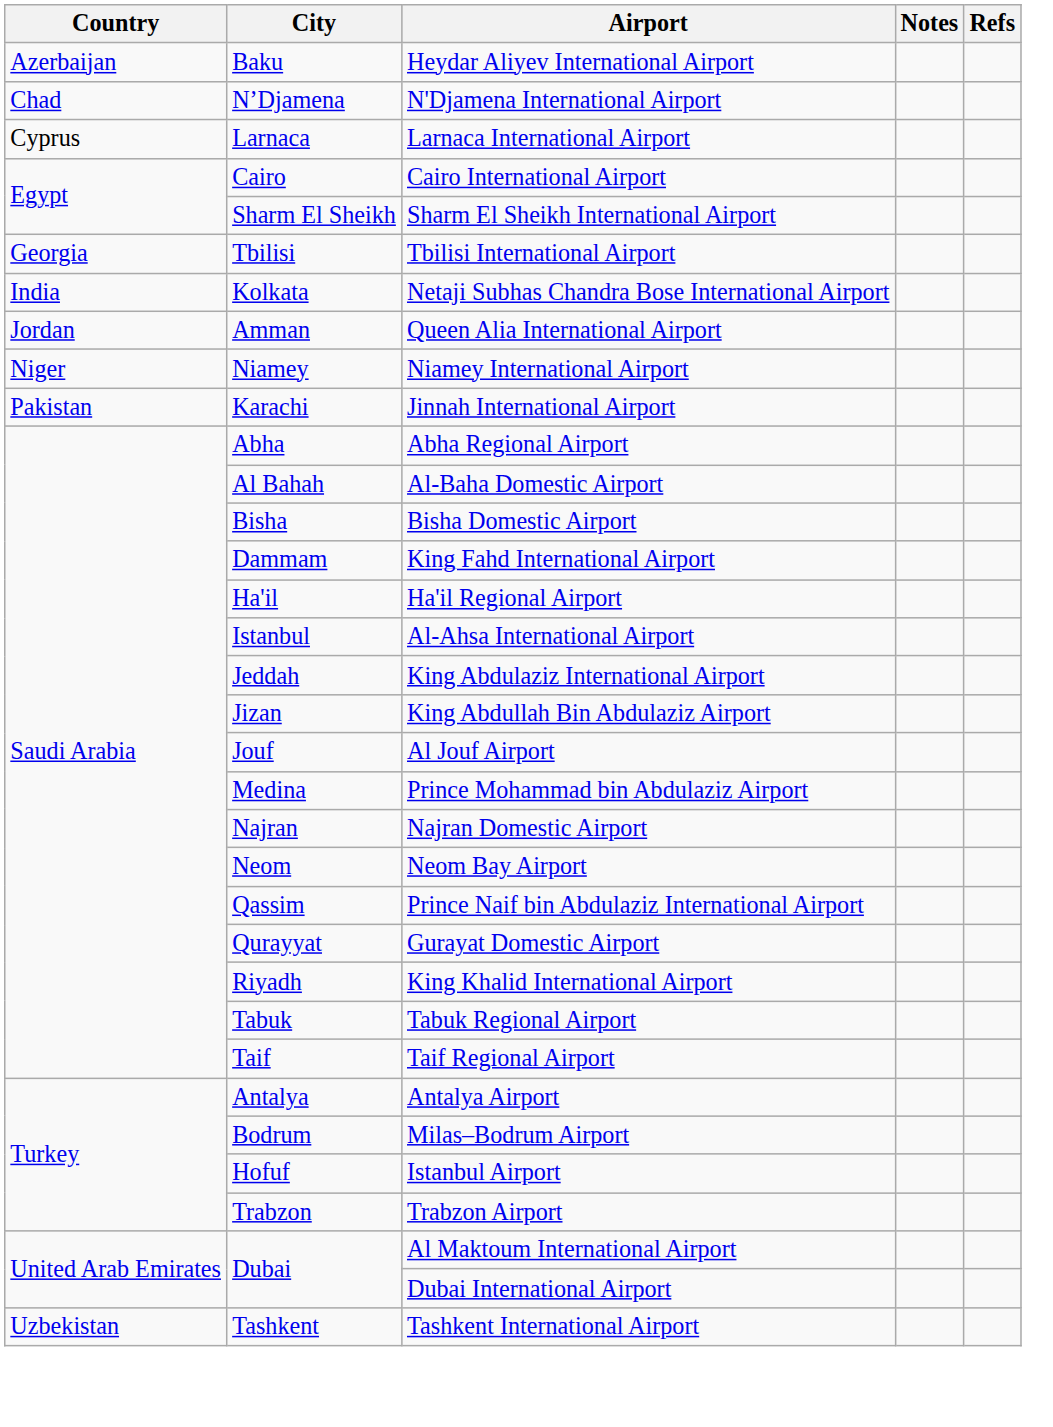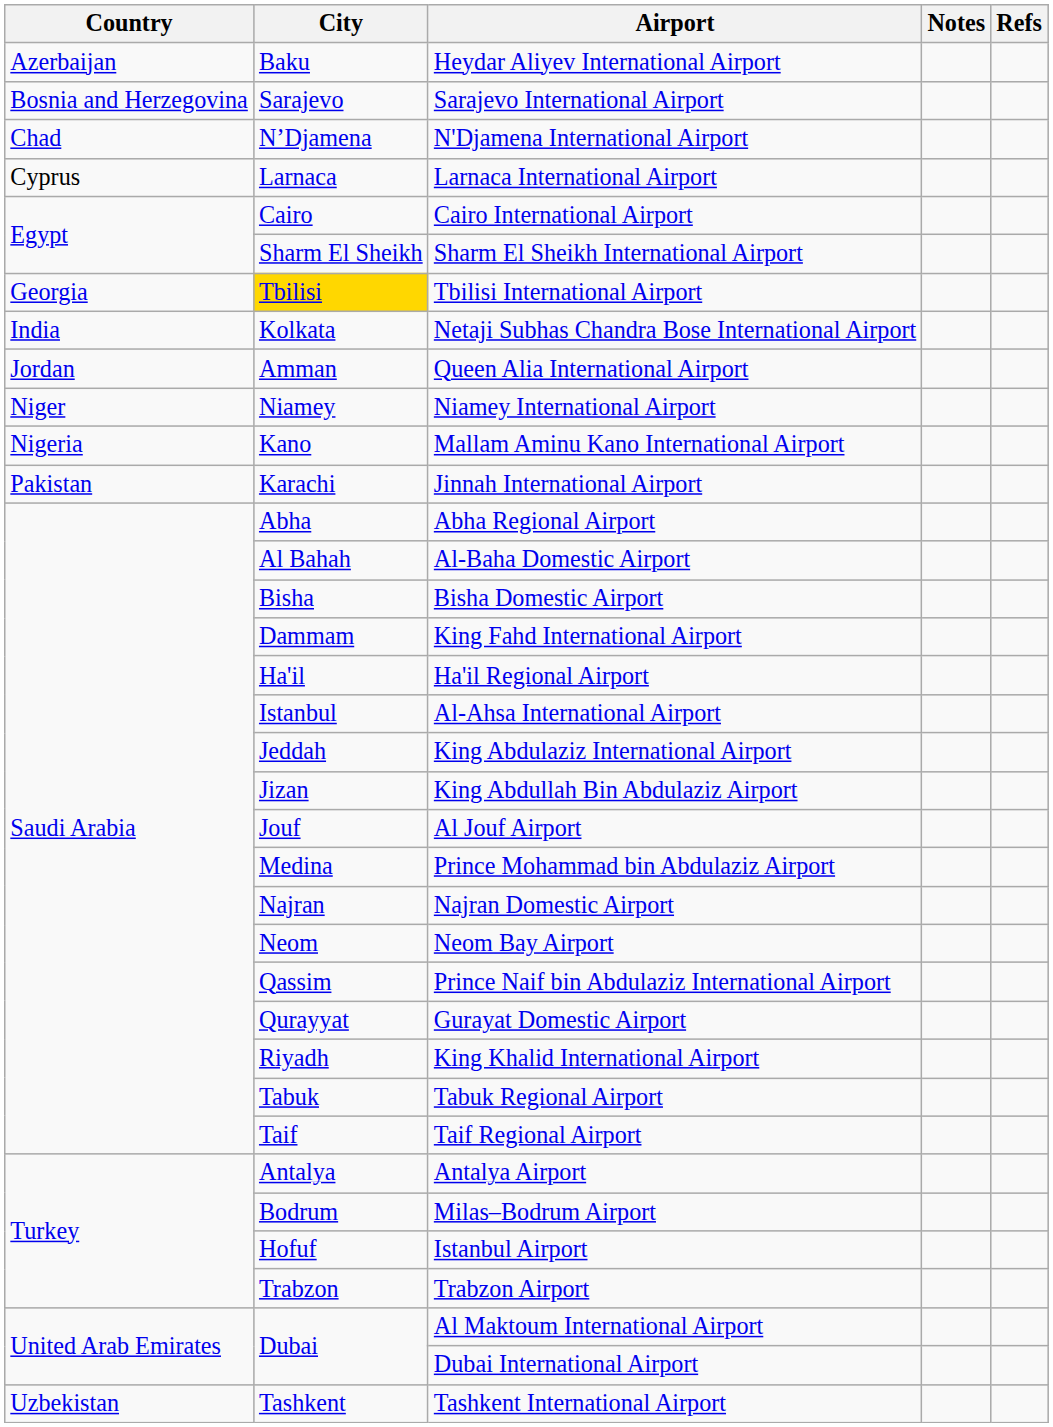+ row: Bosnia and Herzegovina | Sarajevo | Sarajevo International Airport
Tbilisi International Airport | City: no background -> gold background
+ row: Nigeria | Kano | Mallam Aminu Kano International Airport
